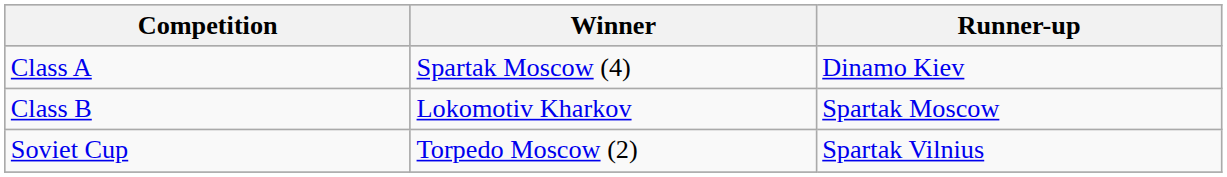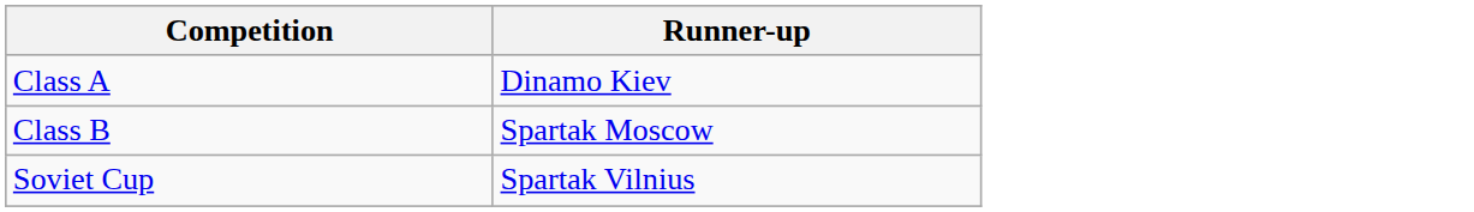- column: Winner | Spartak Moscow (4) | Lokomotiv Kharkov | Torpedo Moscow (2)
